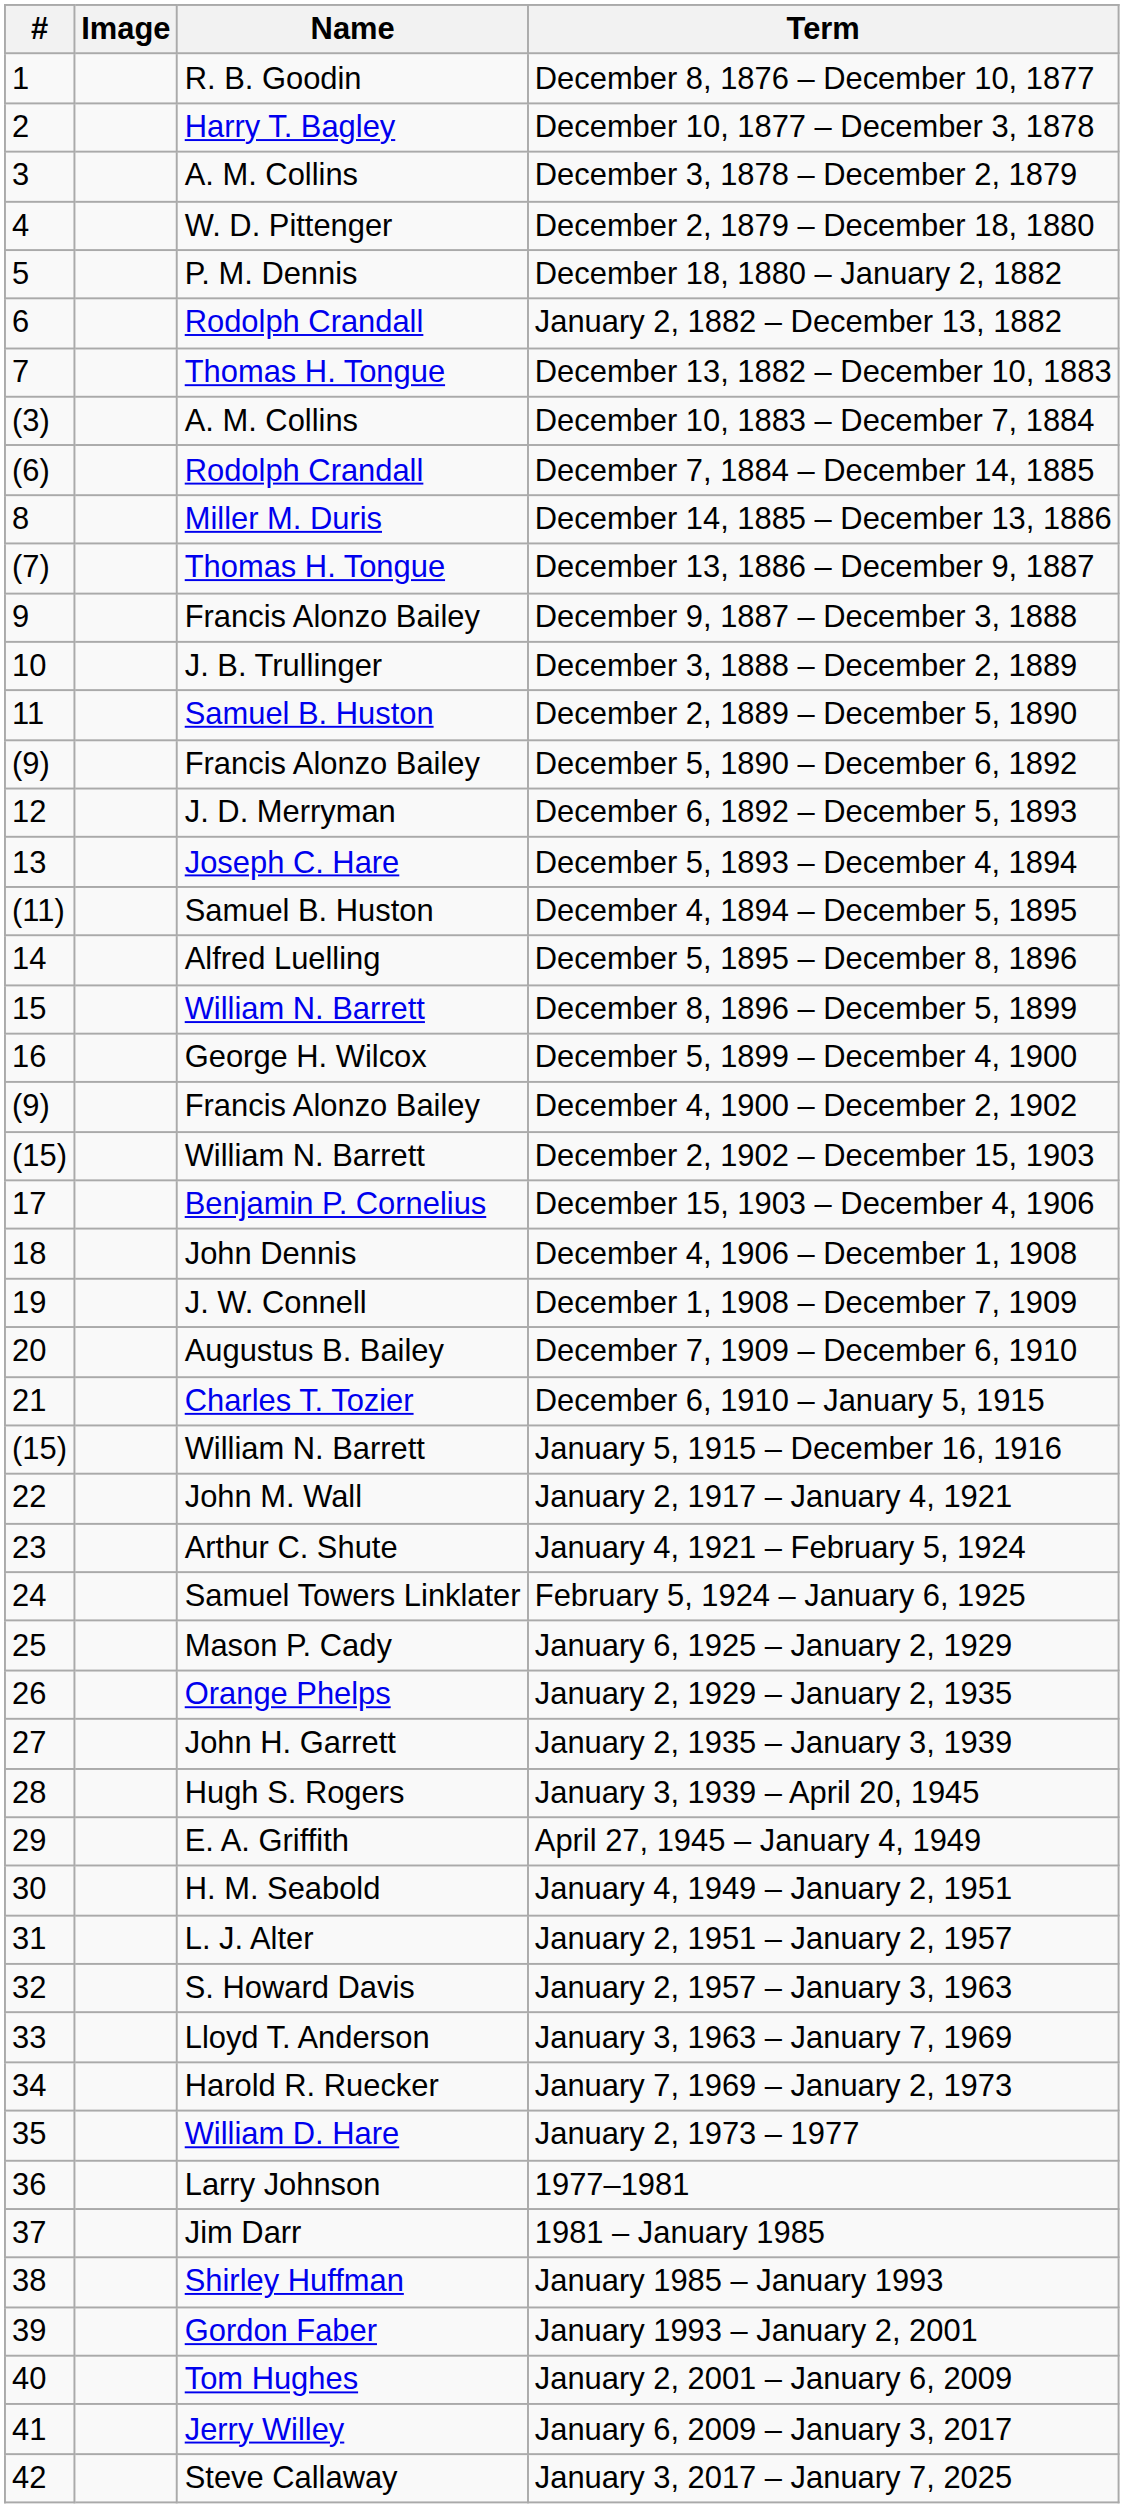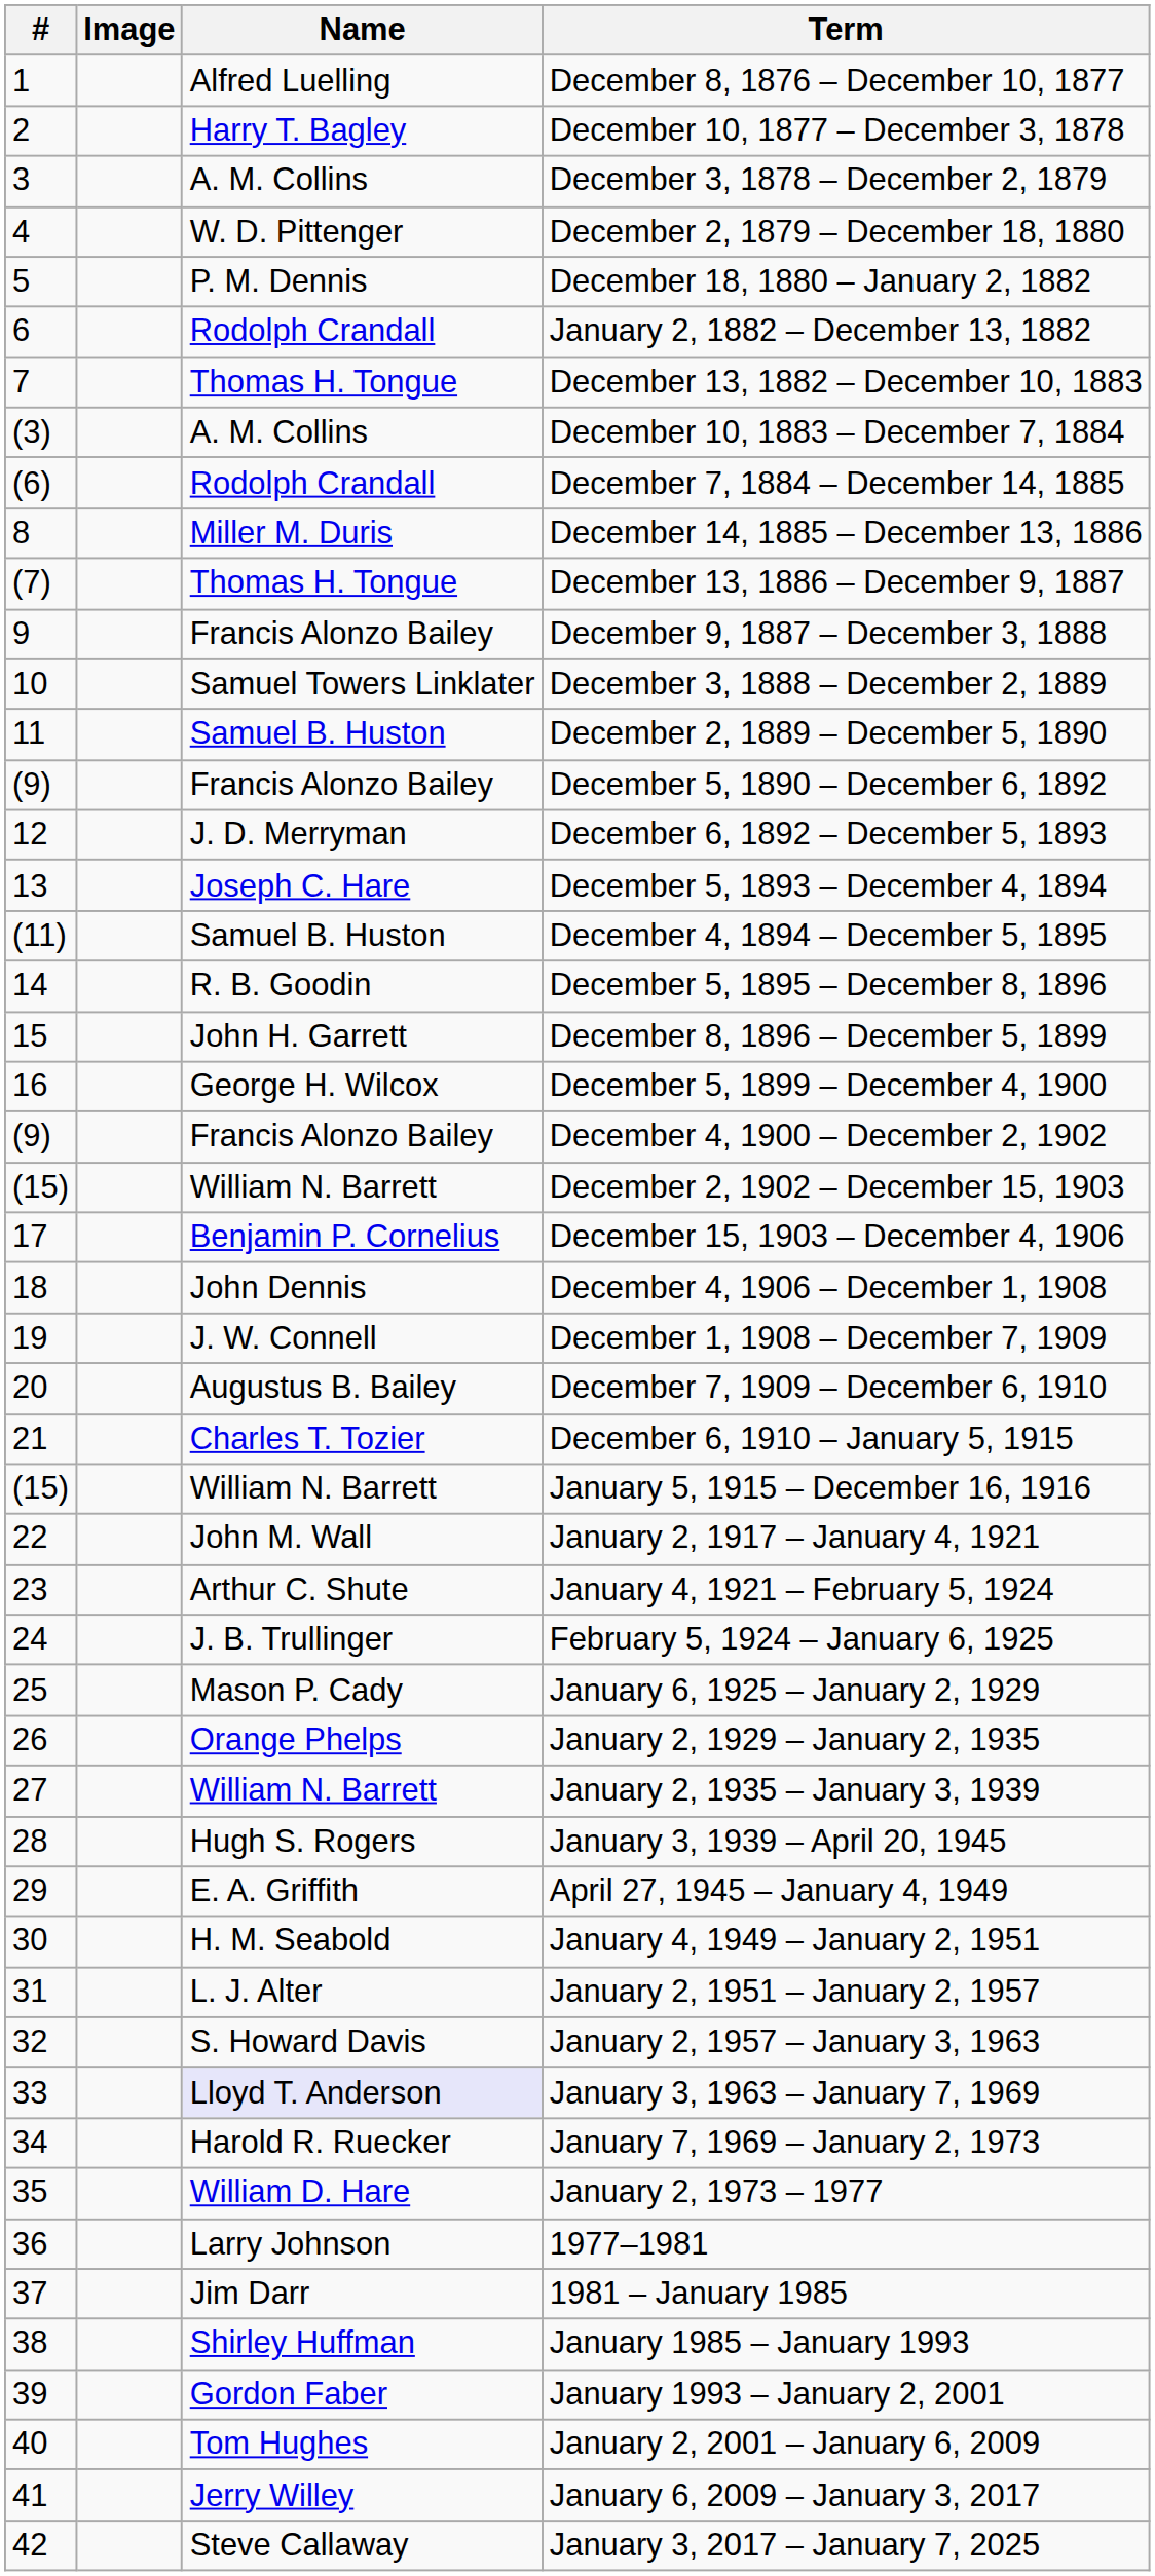December 8, 1876 – December 10, 1877 | Name: R. B. Goodin -> Alfred Luelling
December 3, 1888 – December 2, 1889 | Name: J. B. Trullinger -> Samuel Towers Linklater
December 5, 1895 – December 8, 1896 | Name: Alfred Luelling -> R. B. Goodin
December 8, 1896 – December 5, 1899 | Name: William N. Barrett -> John H. Garrett
February 5, 1924 – January 6, 1925 | Name: Samuel Towers Linklater -> J. B. Trullinger
January 2, 1935 – January 3, 1939 | Name: John H. Garrett -> William N. Barrett
January 3, 1963 – January 7, 1969 | Name: no background -> lavender background
